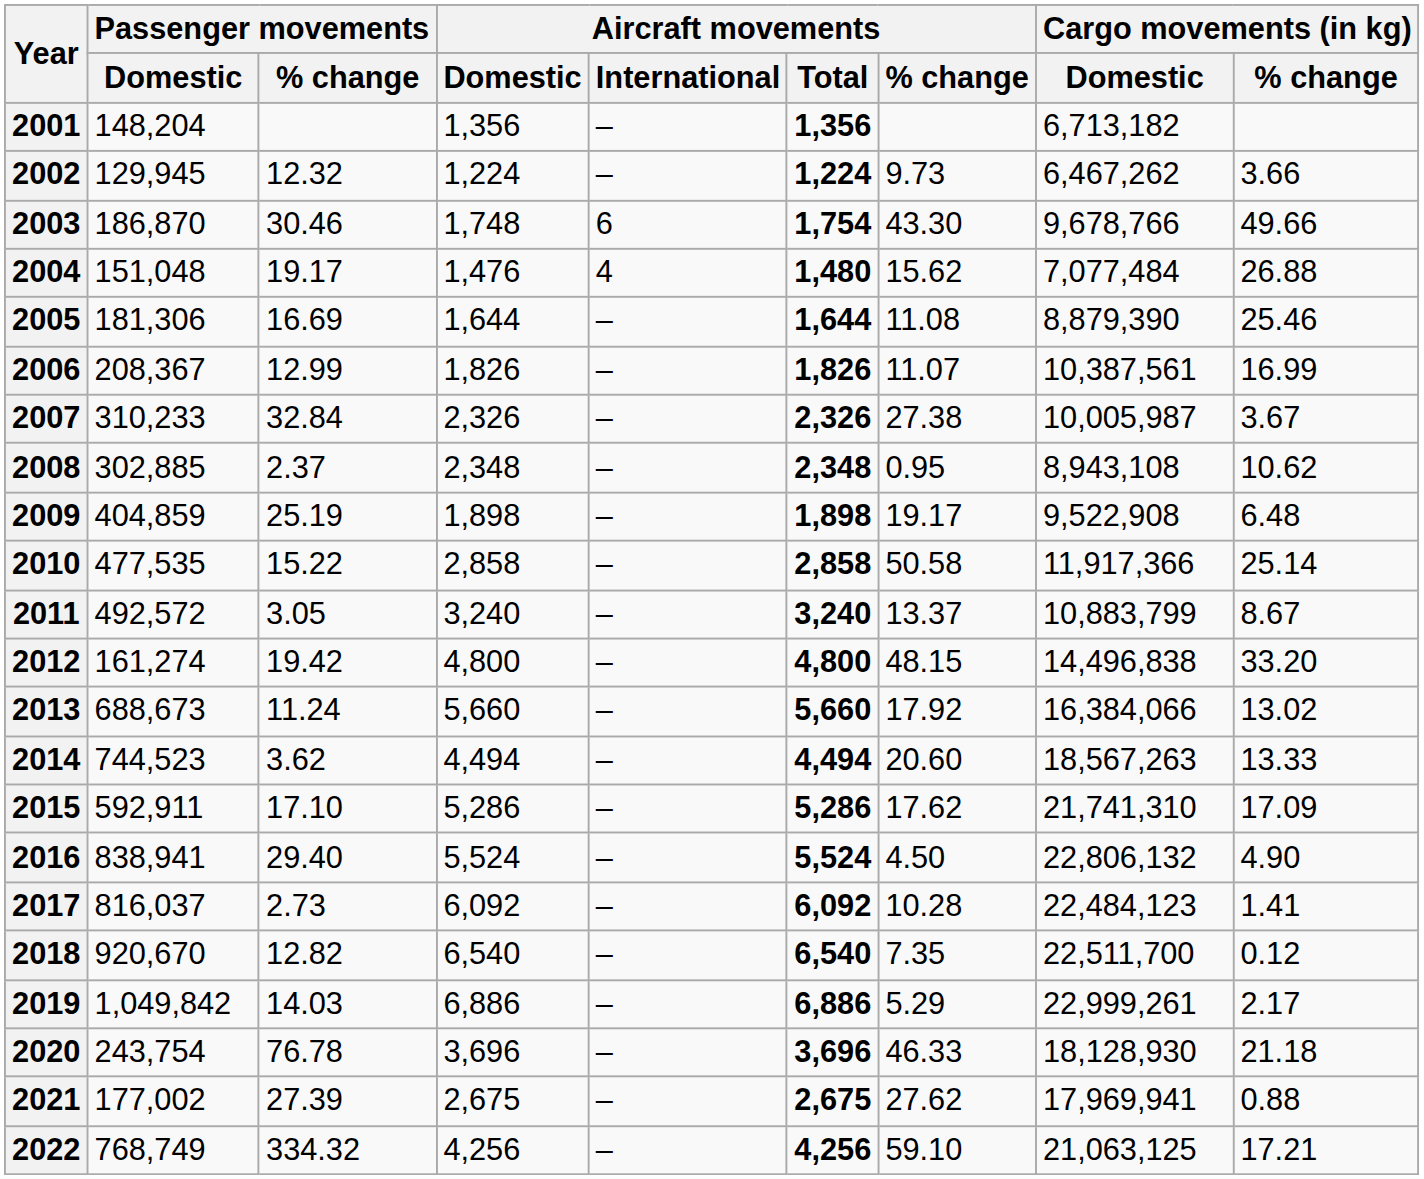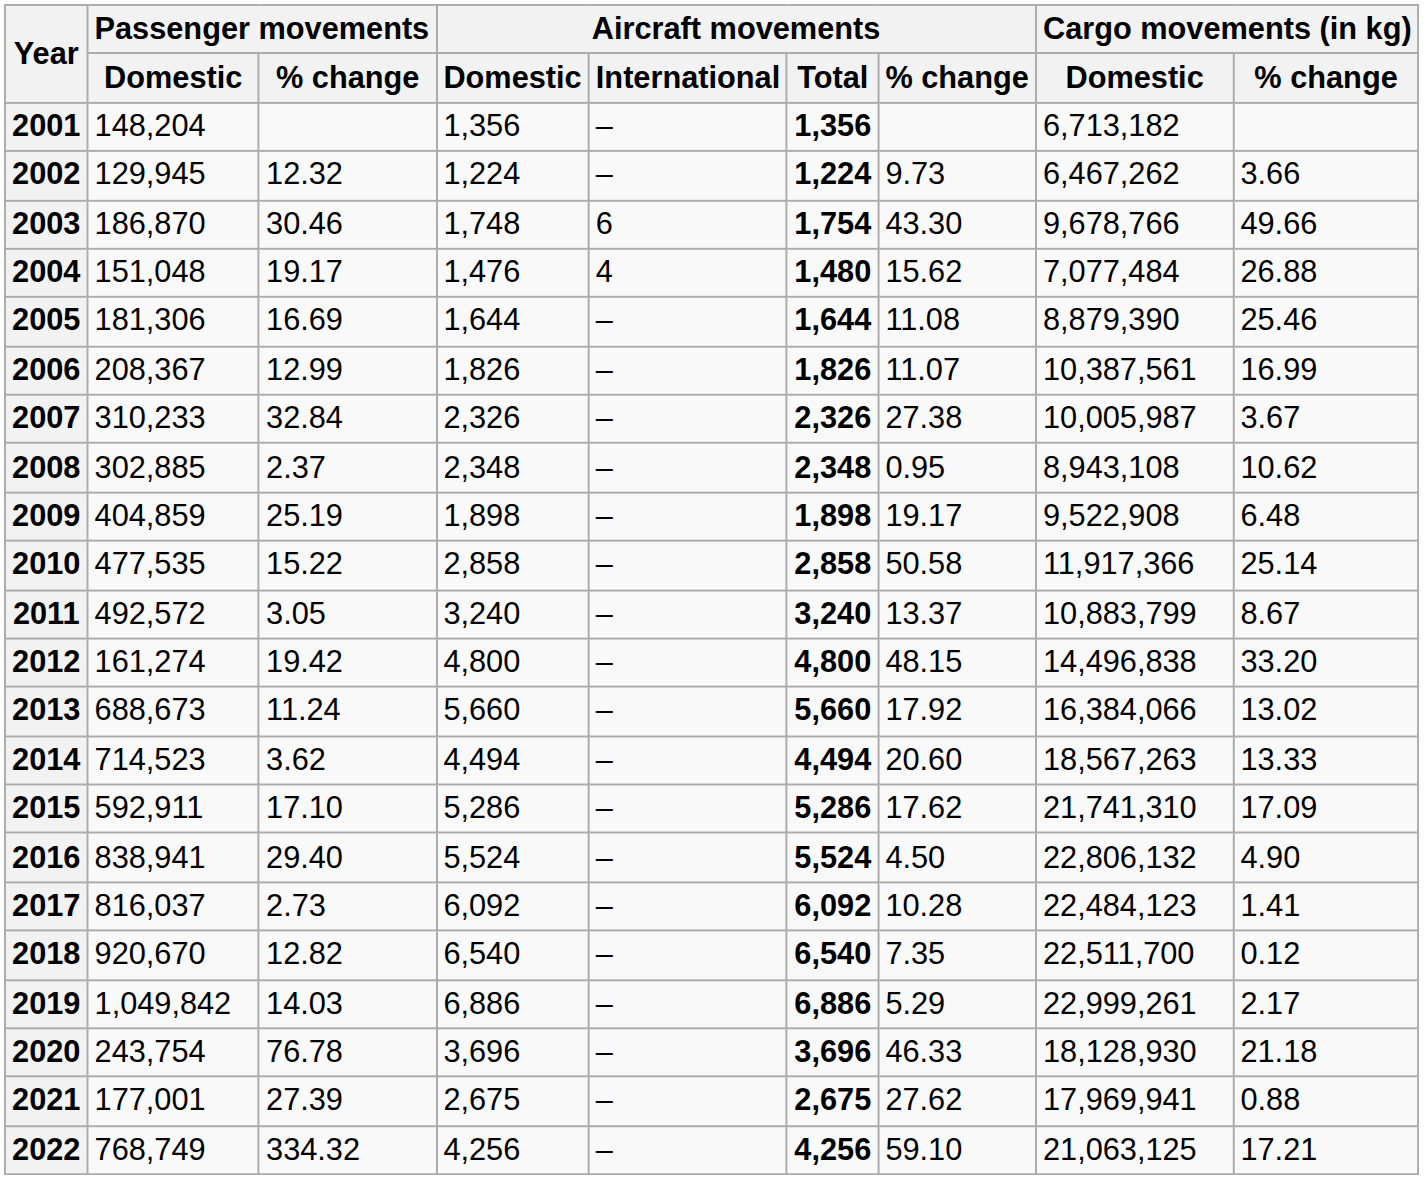2014 | Passenger movements / Domestic: 744,523 -> 714,523
2021 | Passenger movements / Domestic: 177,002 -> 177,001
